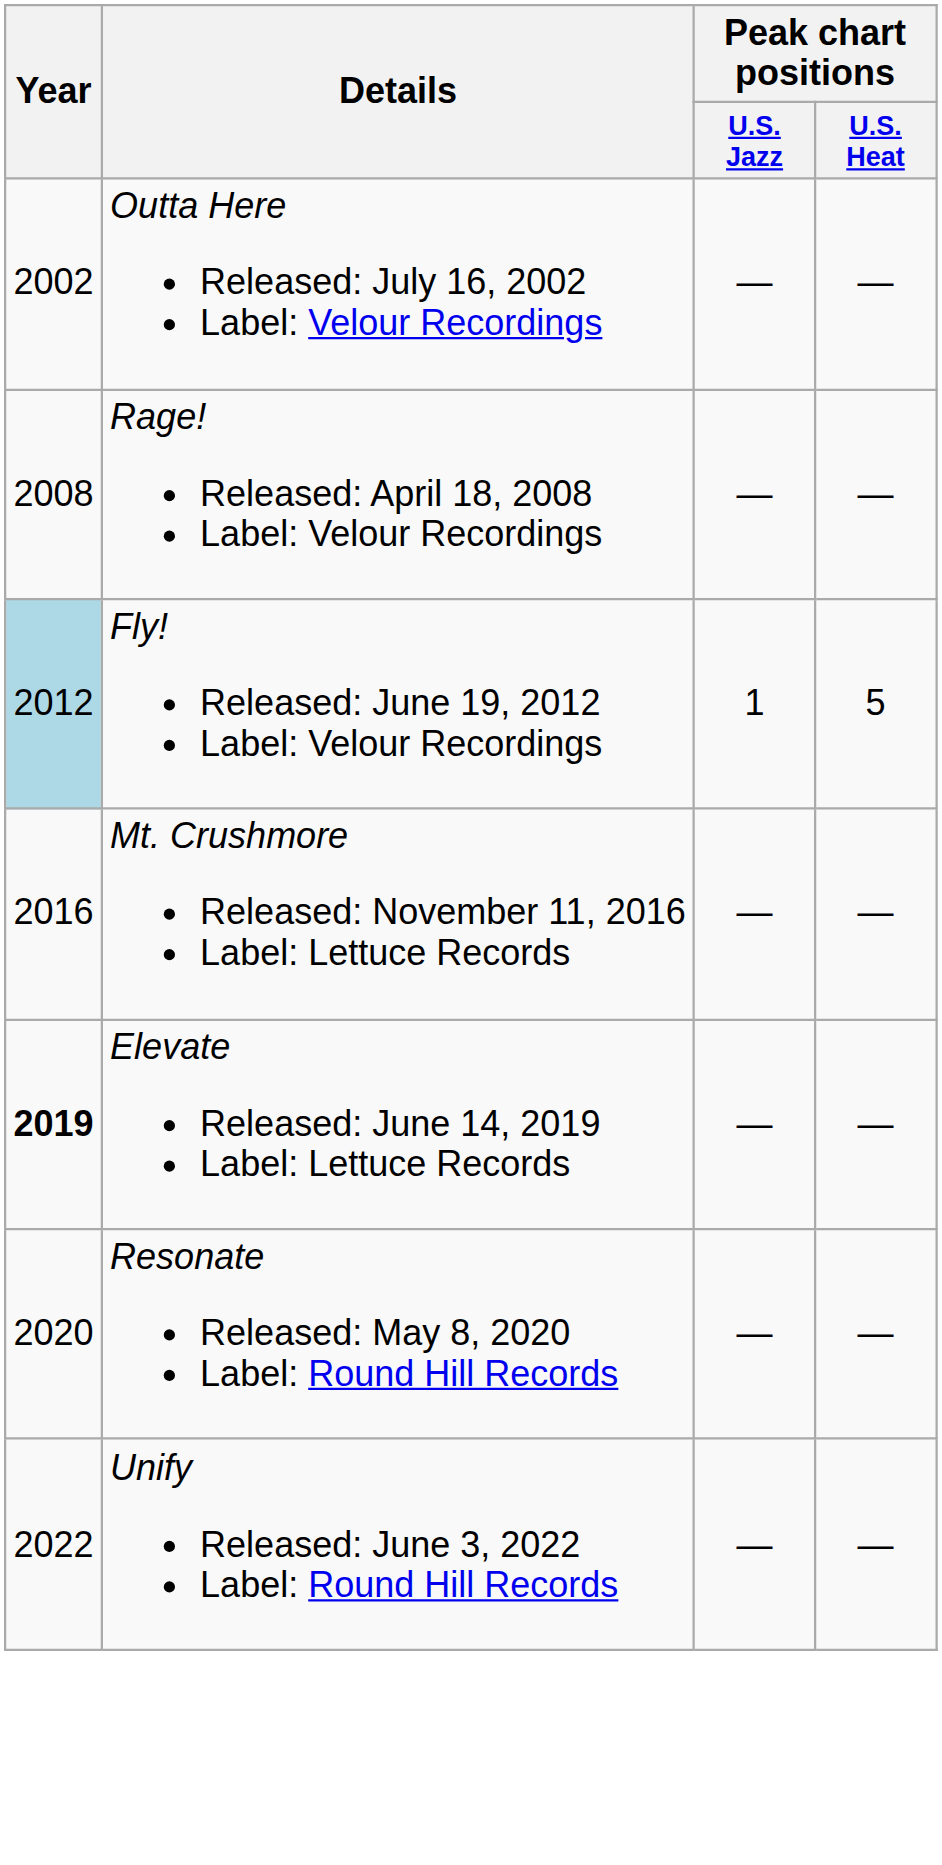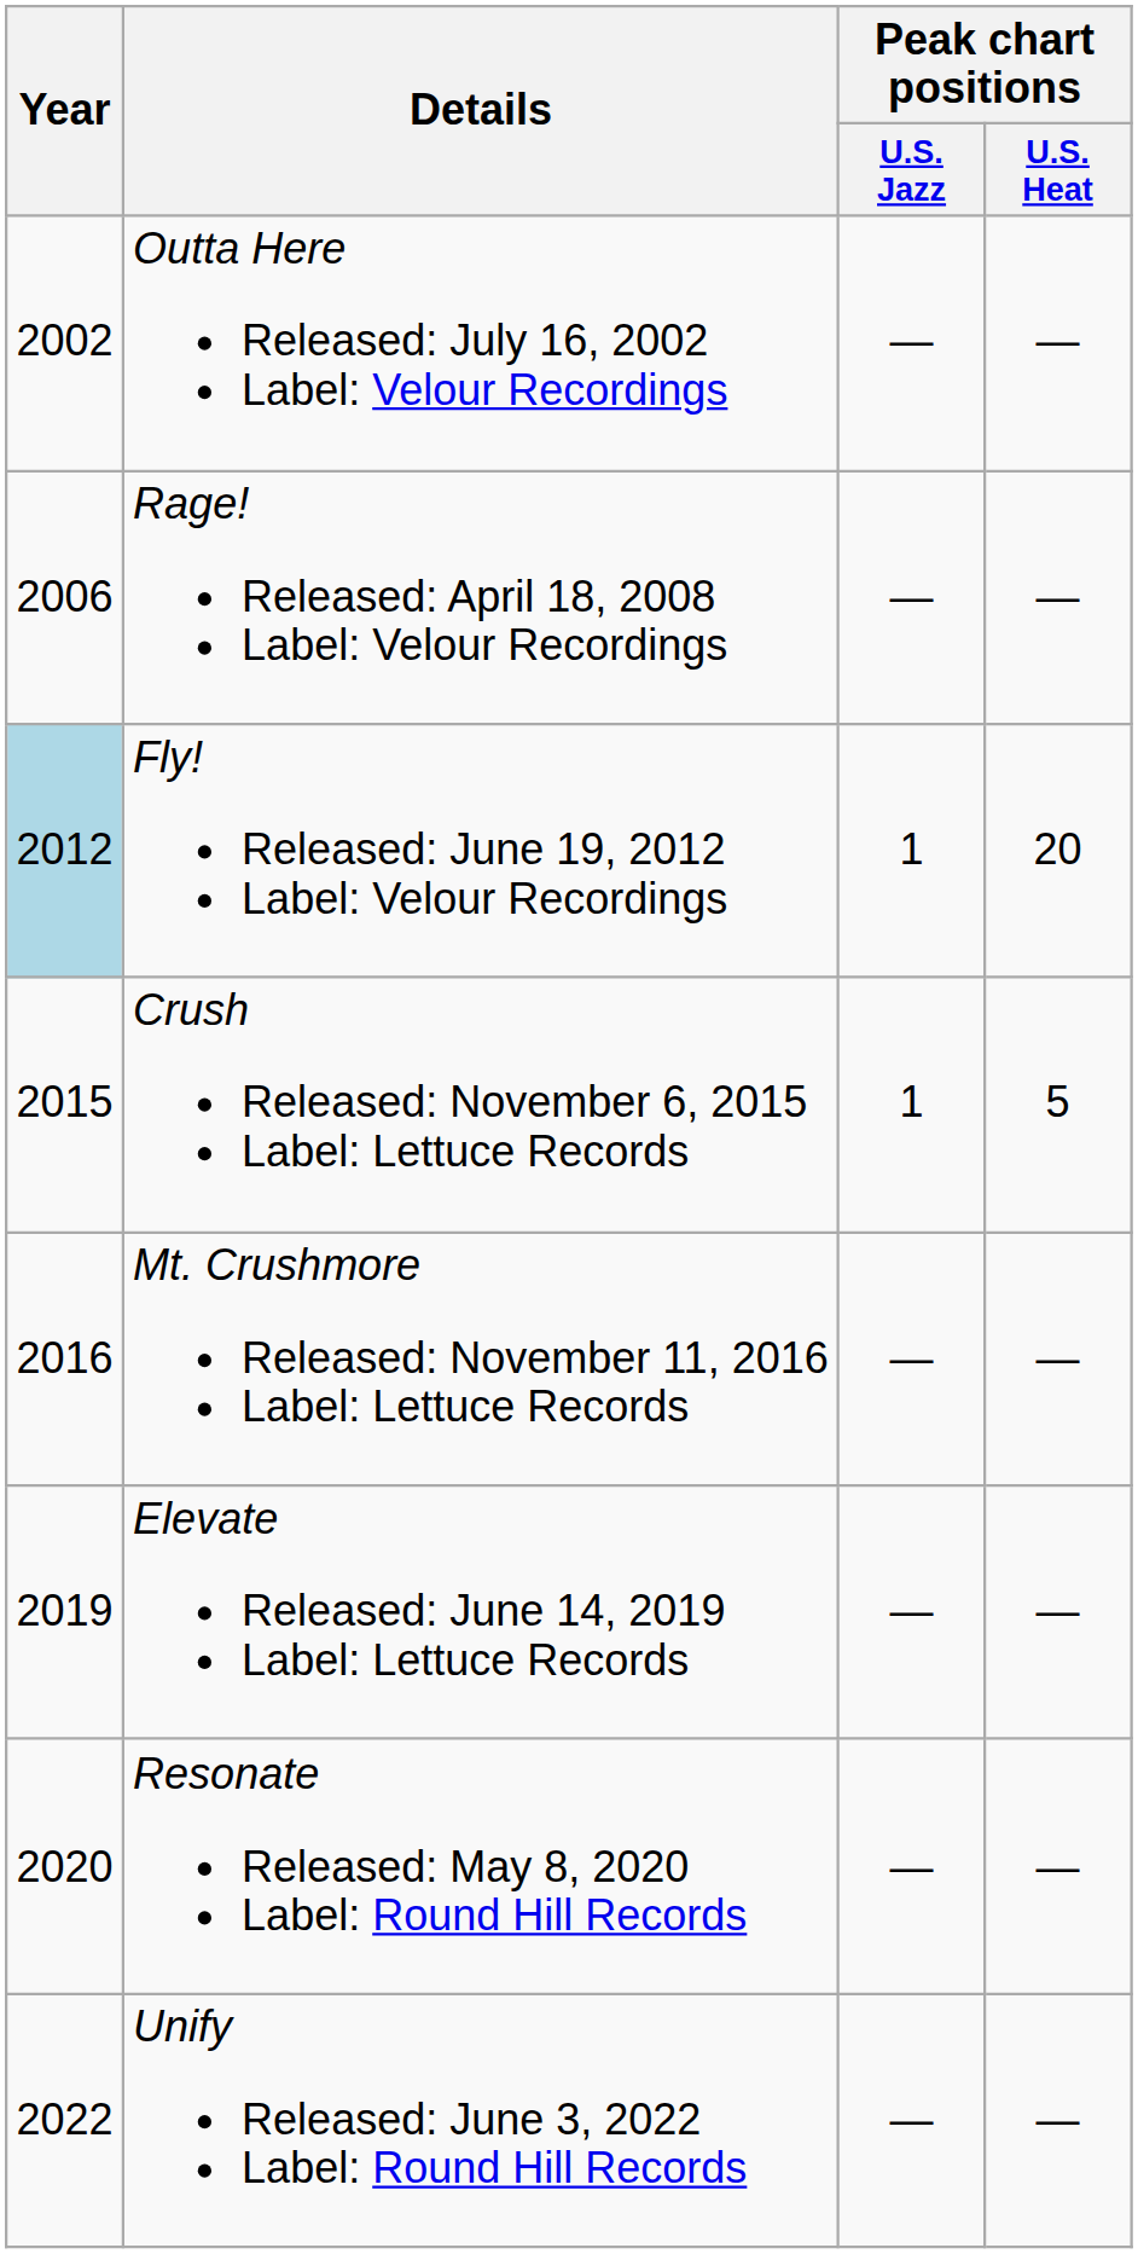Rage! Released: April 18, 2008 Label: Velour Recordings | Year: 2008 -> 2006
Fly! Released: June 19, 2012 Label: Velour Recordings | Peak chart positions / U.S. Heat: 5 -> 20
+ row: 2015 | Crush Released: November 6, 2015 Label: Lettuce Records | 1 | 5
Elevate Released: June 14, 2019 Label: Lettuce Records | Year: bold -> normal
